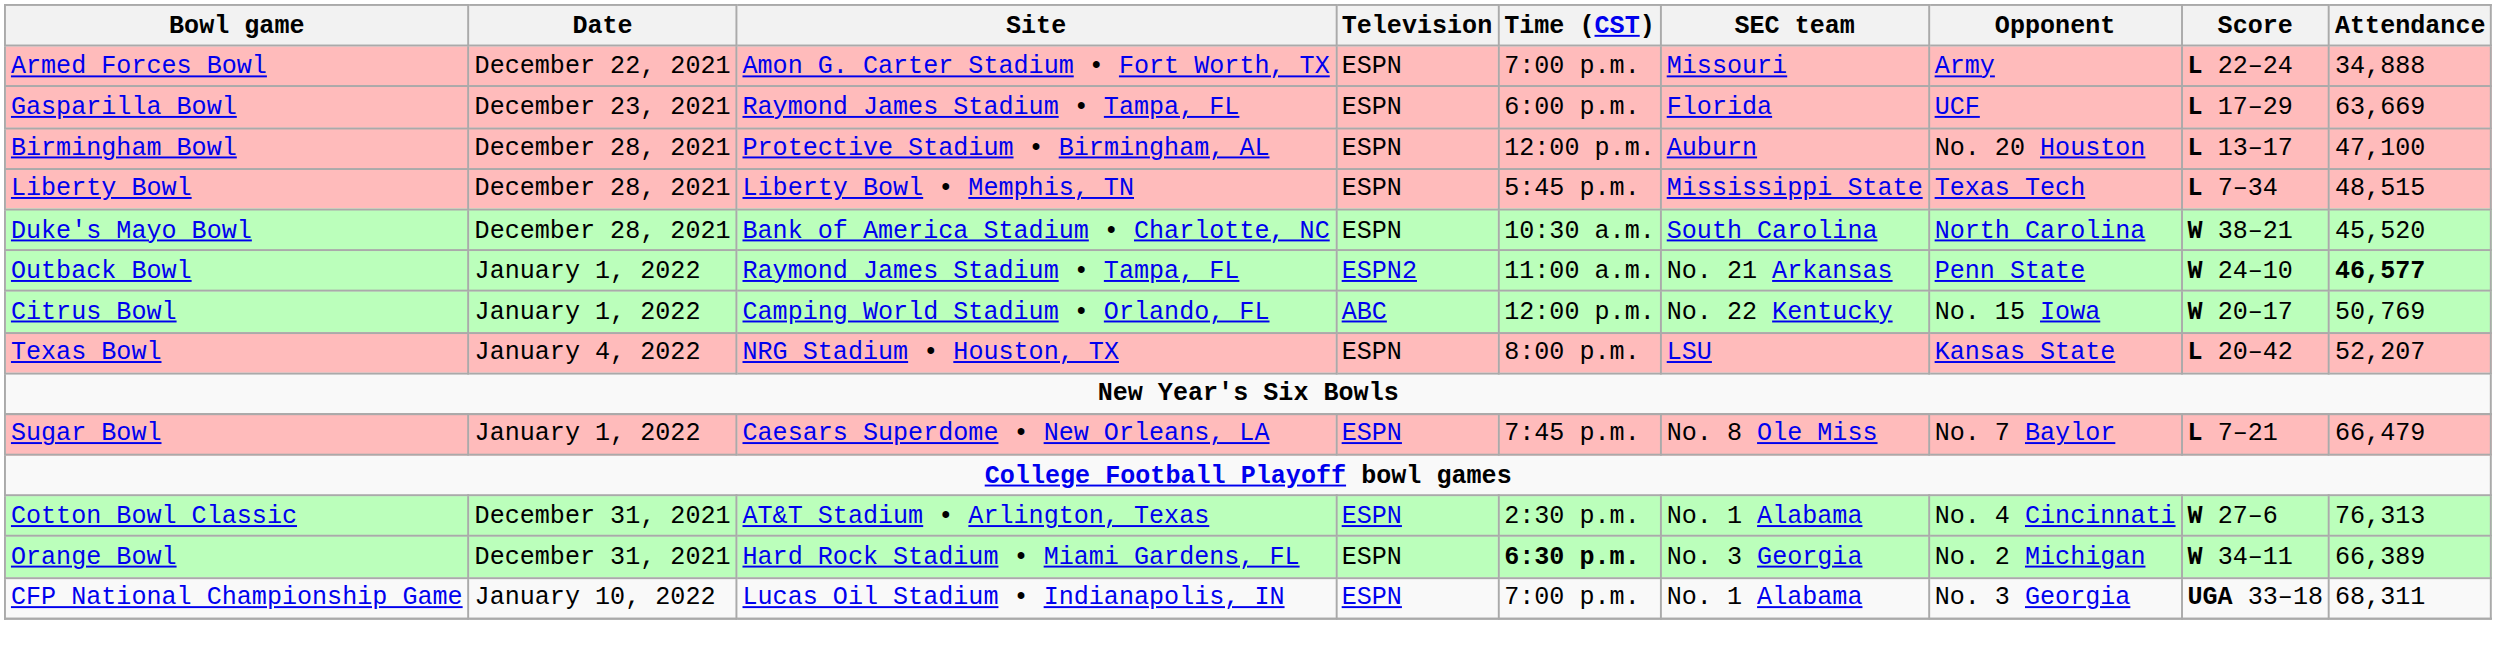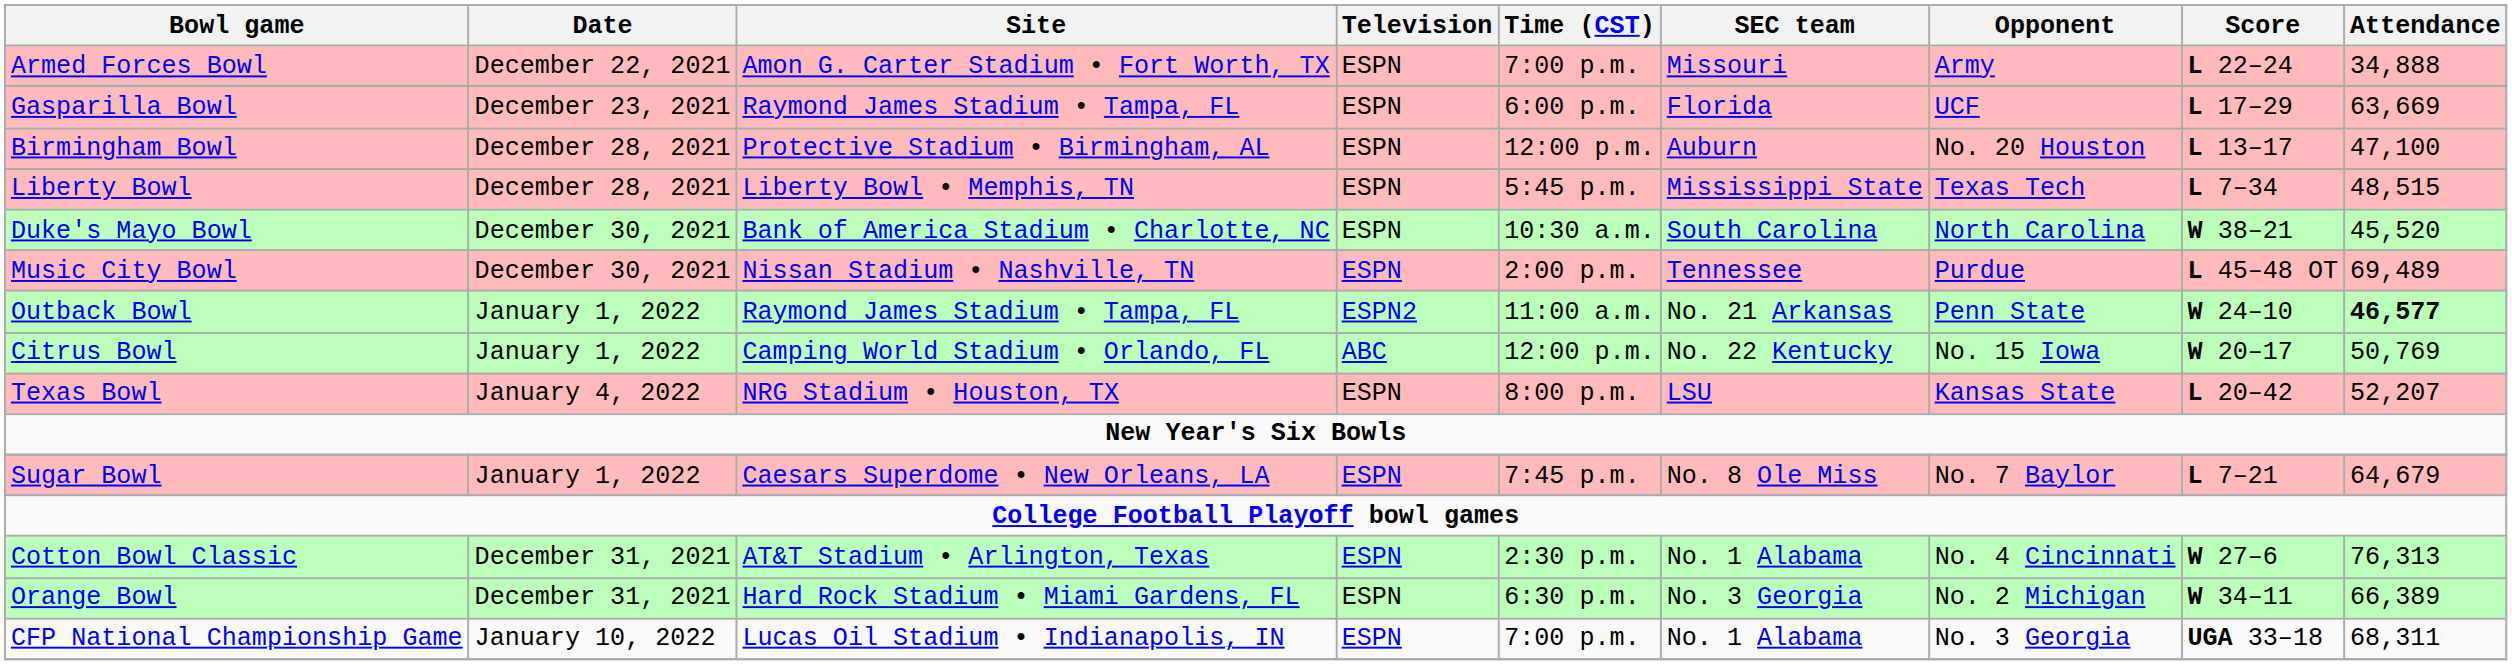Duke's Mayo Bowl | Date: December 28, 2021 -> December 30, 2021
+ row: Music City Bowl | December 30, 2021 | Nissan Stadium • Nashville, TN | ESPN | 2:00 p.m. | Tennessee | Purdue | L 45–48 OT | 69,489
Sugar Bowl | Attendance: 66,479 -> 64,679
Orange Bowl | Time (CST): bold -> normal
